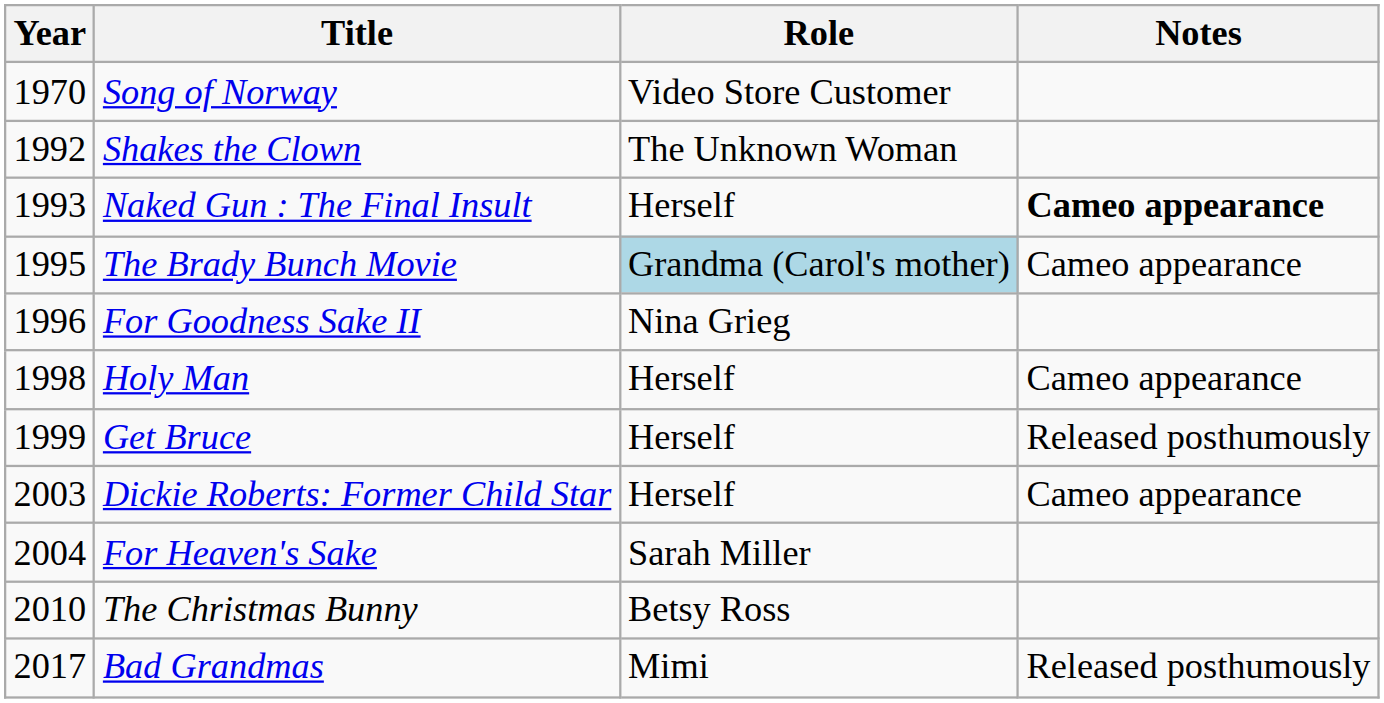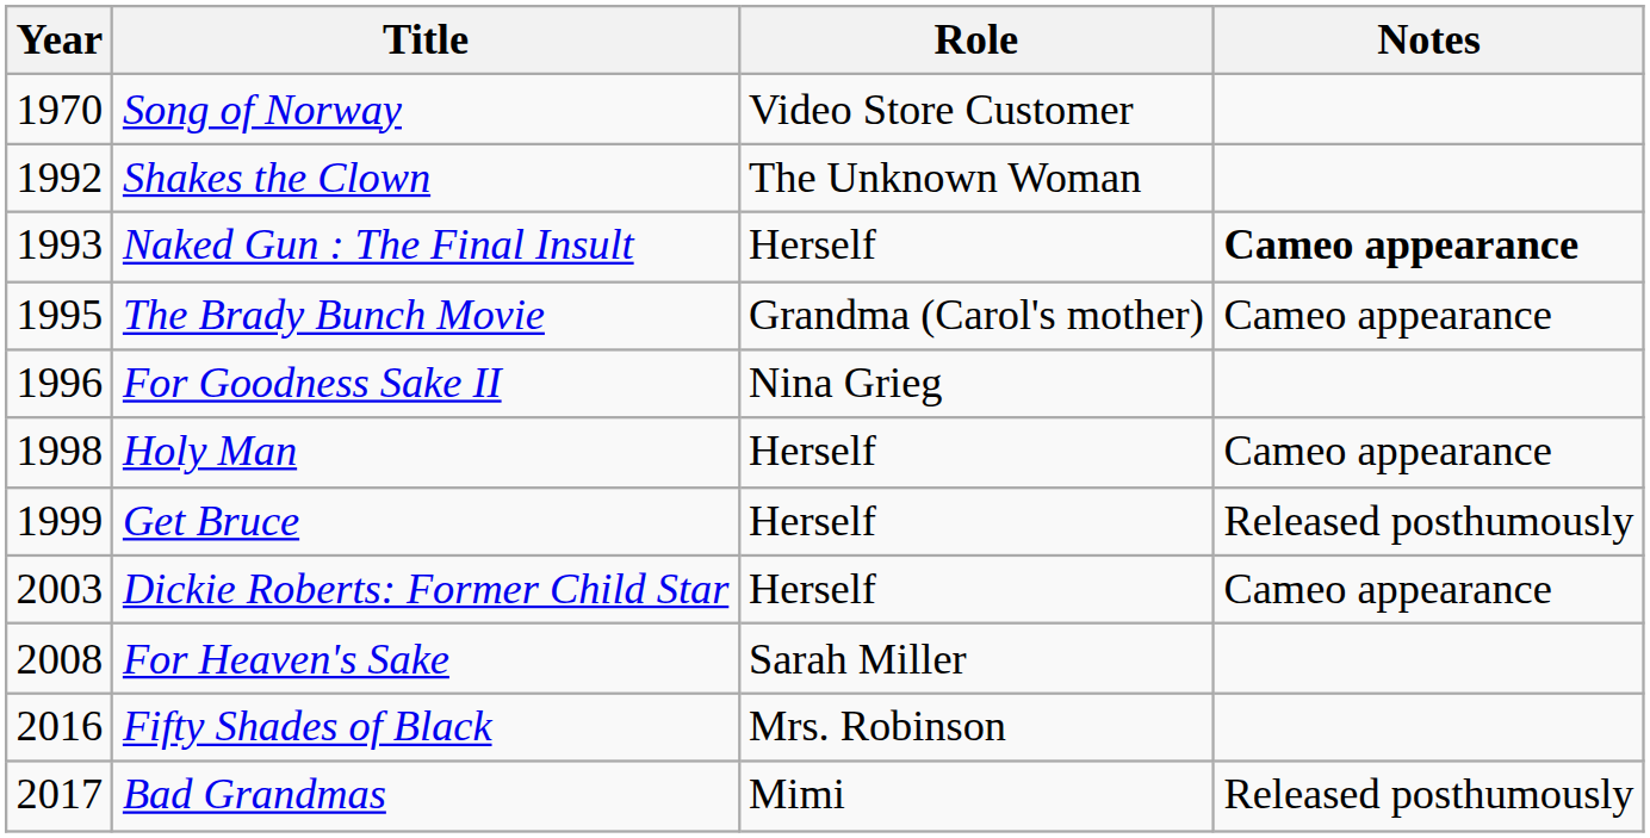The Brady Bunch Movie | Role: lightblue background -> no background
For Heaven's Sake | Year: 2004 -> 2008
- row: 2010 | The Christmas Bunny | Betsy Ross
+ row: 2016 | Fifty Shades of Black | Mrs. Robinson
